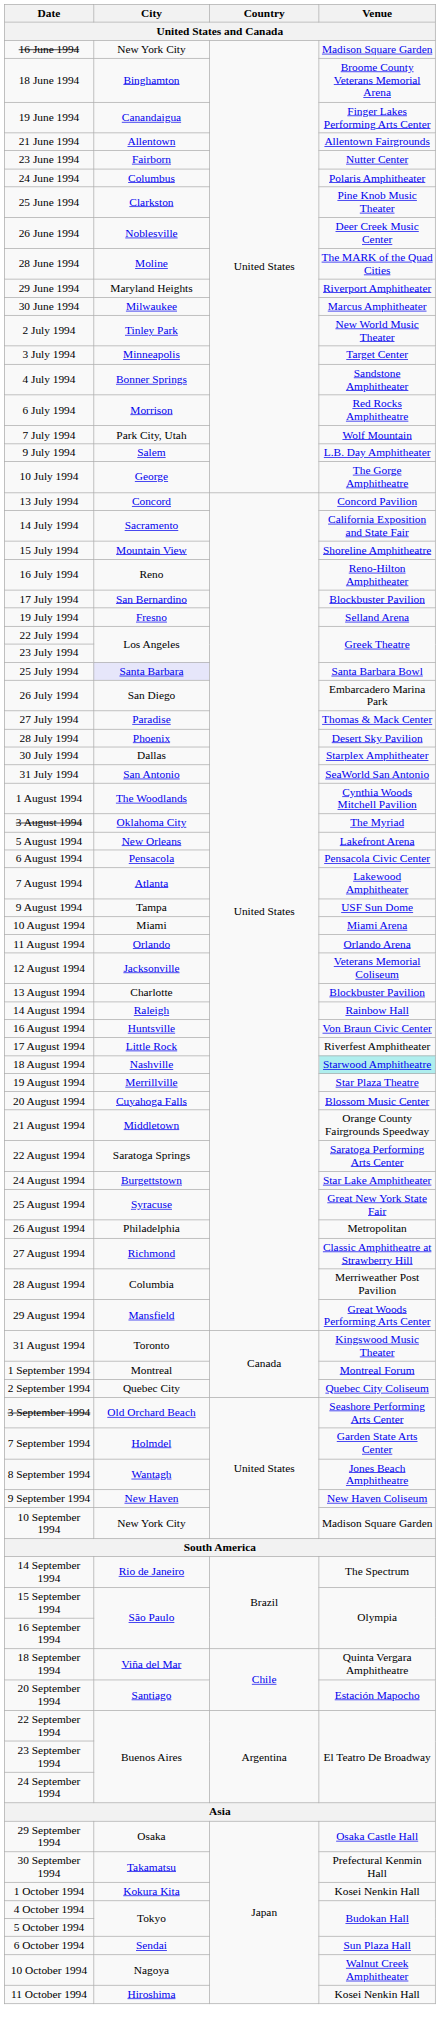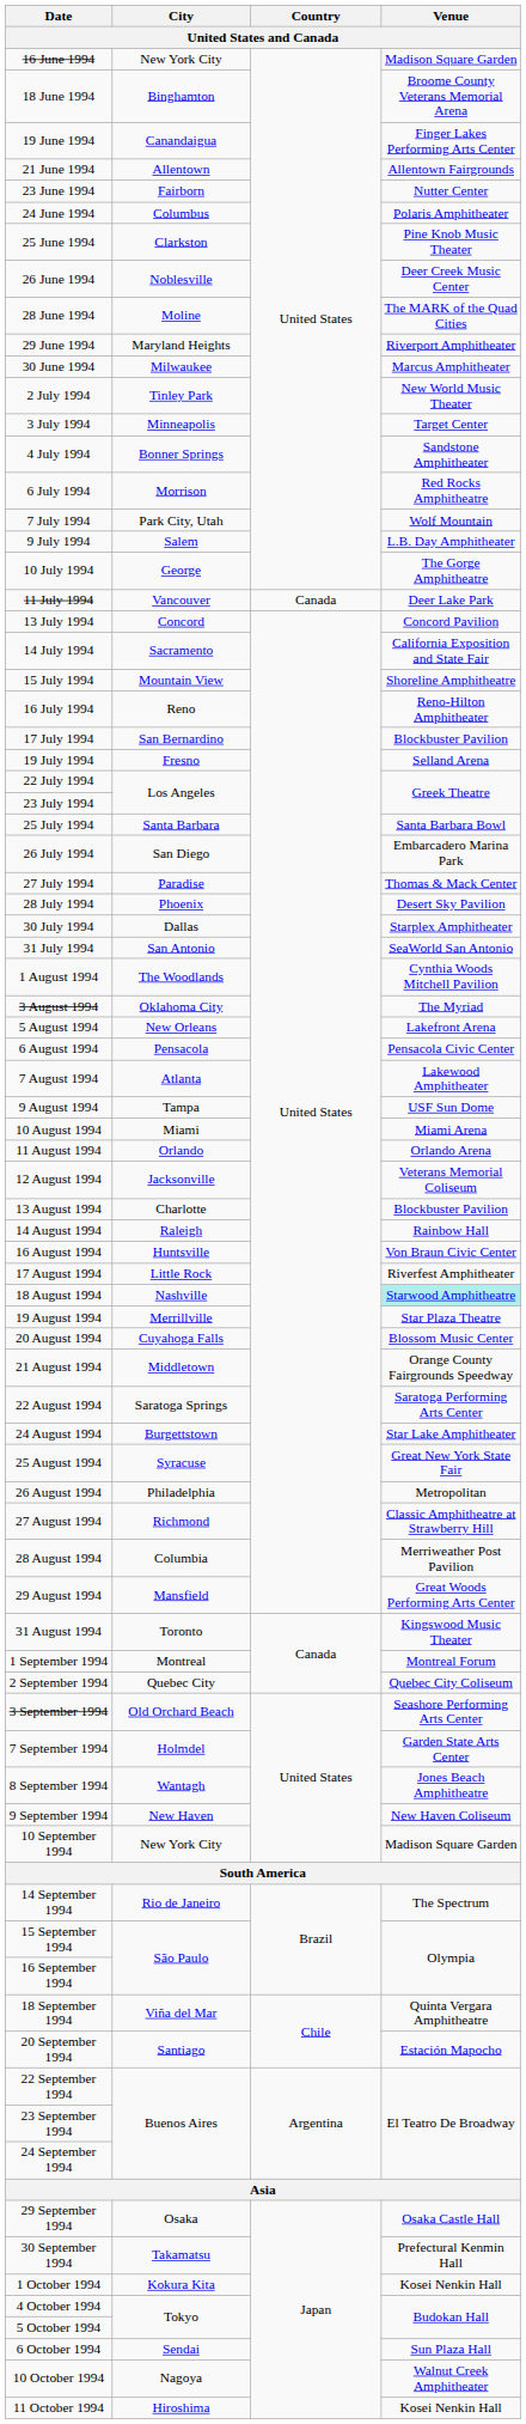+ row: 11 July 1994 | Vancouver | Canada | Deer Lake Park
25 July 1994 | City: lavender background -> no background
